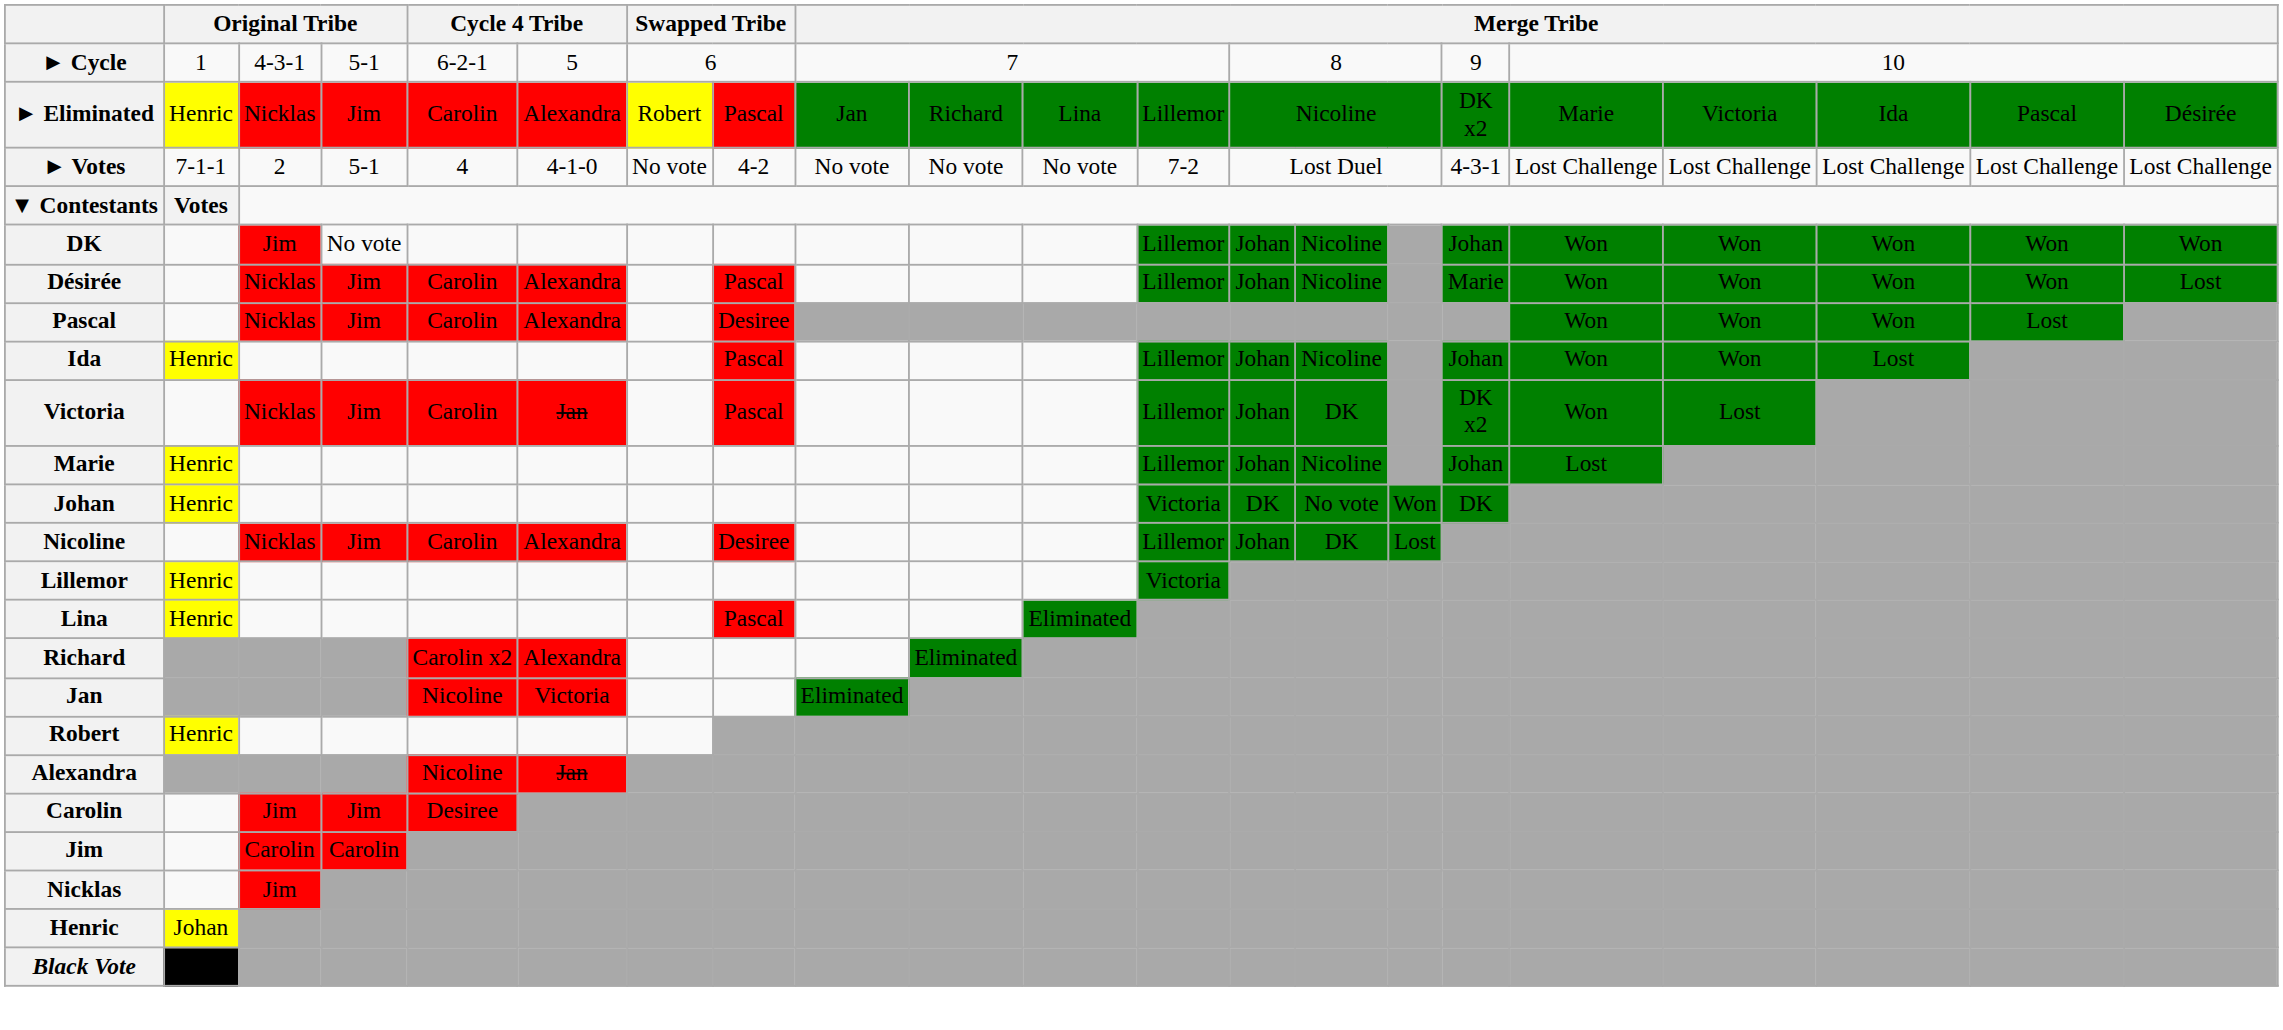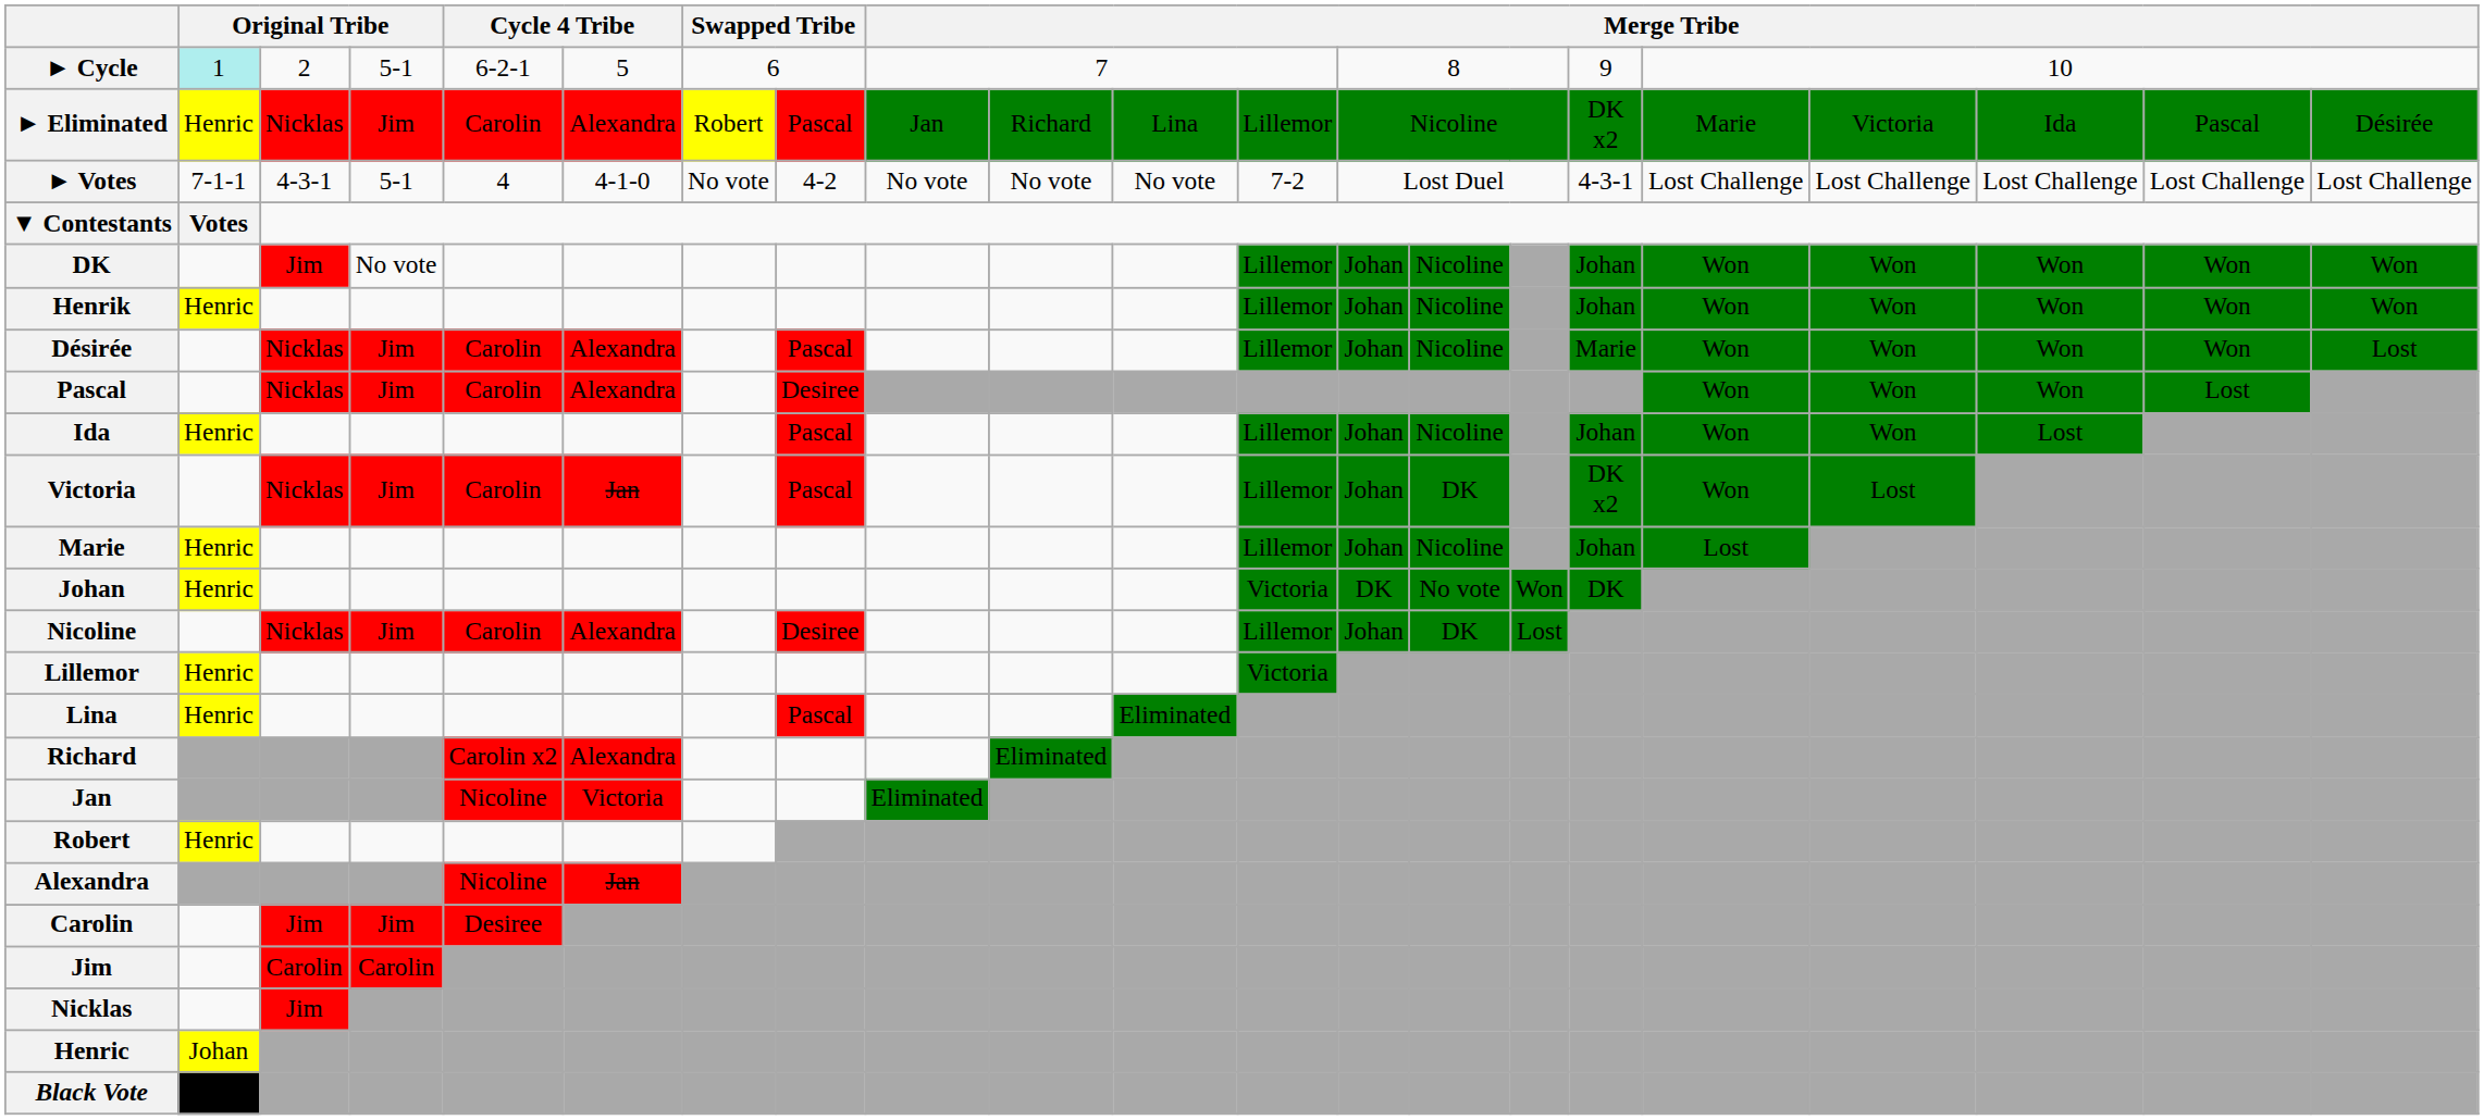► Cycle | column 2: no background -> paleturquoise background
► Cycle | column 3: 4-3-1 -> 2
► Votes | column 3: 2 -> 4-3-1
+ row: Henrik | Henric | Lillemor | Johan | Nicoline | Johan | Won | Won | Won | Won | Won
